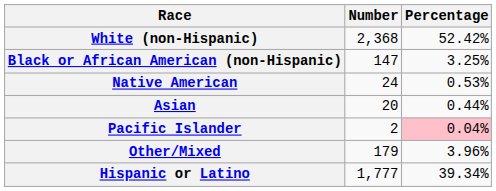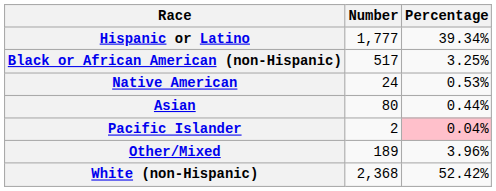rows swapped: White (non-Hispanic) <-> Hispanic or Latino
Black or African American (non-Hispanic) | Number: 147 -> 517
Asian | Number: 20 -> 80
Other/Mixed | Number: 179 -> 189
